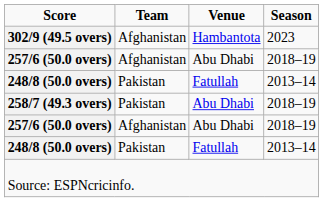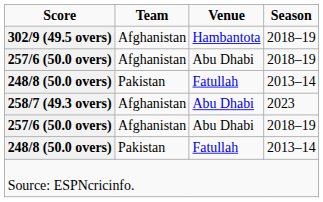302/9 (49.5 overs) | Season: 2023 -> 2018–19
258/7 (49.3 overs) | Team: Pakistan -> Afghanistan
258/7 (49.3 overs) | Season: 2018–19 -> 2023
